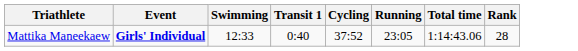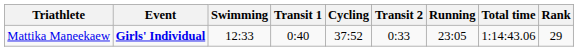+ column: Transit 2 | 0:33
Mattika Maneekaew | Rank: 28 -> 29
